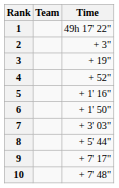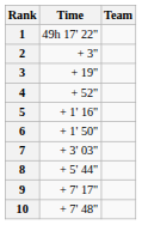columns swapped: Team <-> Time
